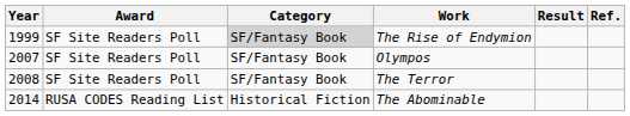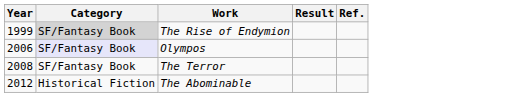- column: Award | SF Site Readers Poll | SF Site Readers Poll | SF Site Readers Poll | RUSA CODES Reading List
Olympos | Year: 2007 -> 2006
Olympos | Category: no background -> lavender background
The Abominable | Year: 2014 -> 2012
